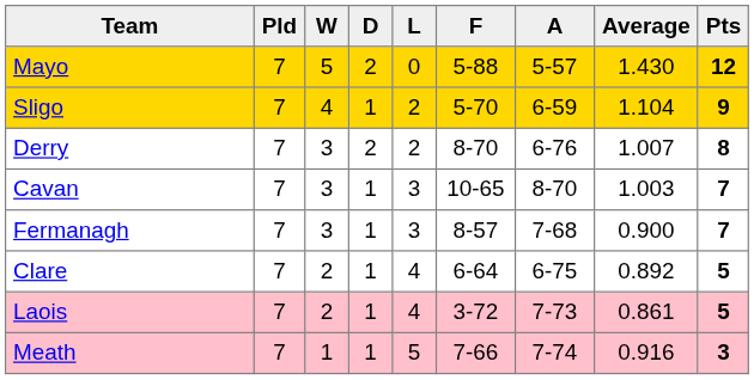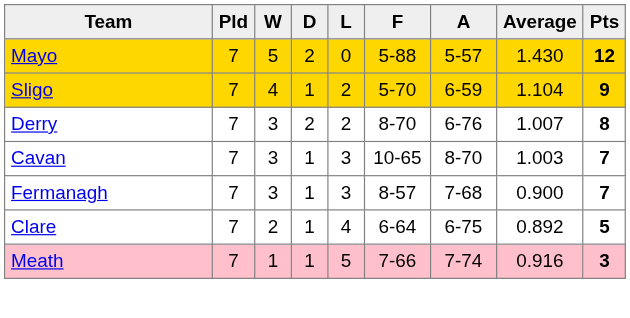- row: Laois | 7 | 2 | 1 | 4 | 3-72 | 7-73 | 0.861 | 5
